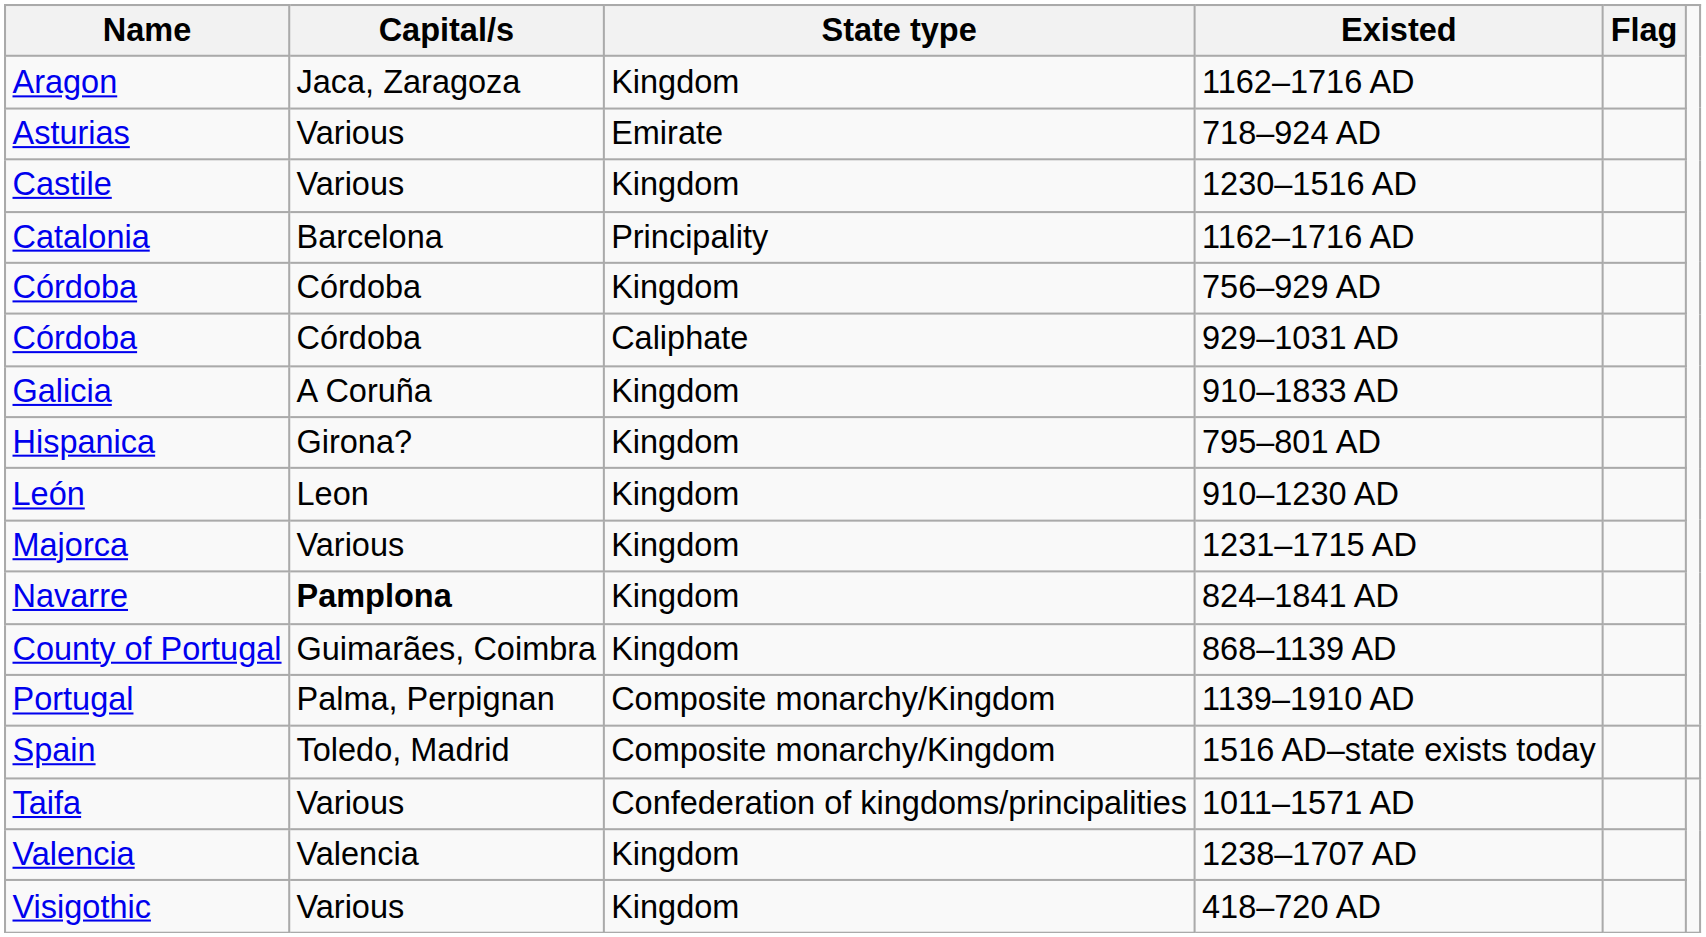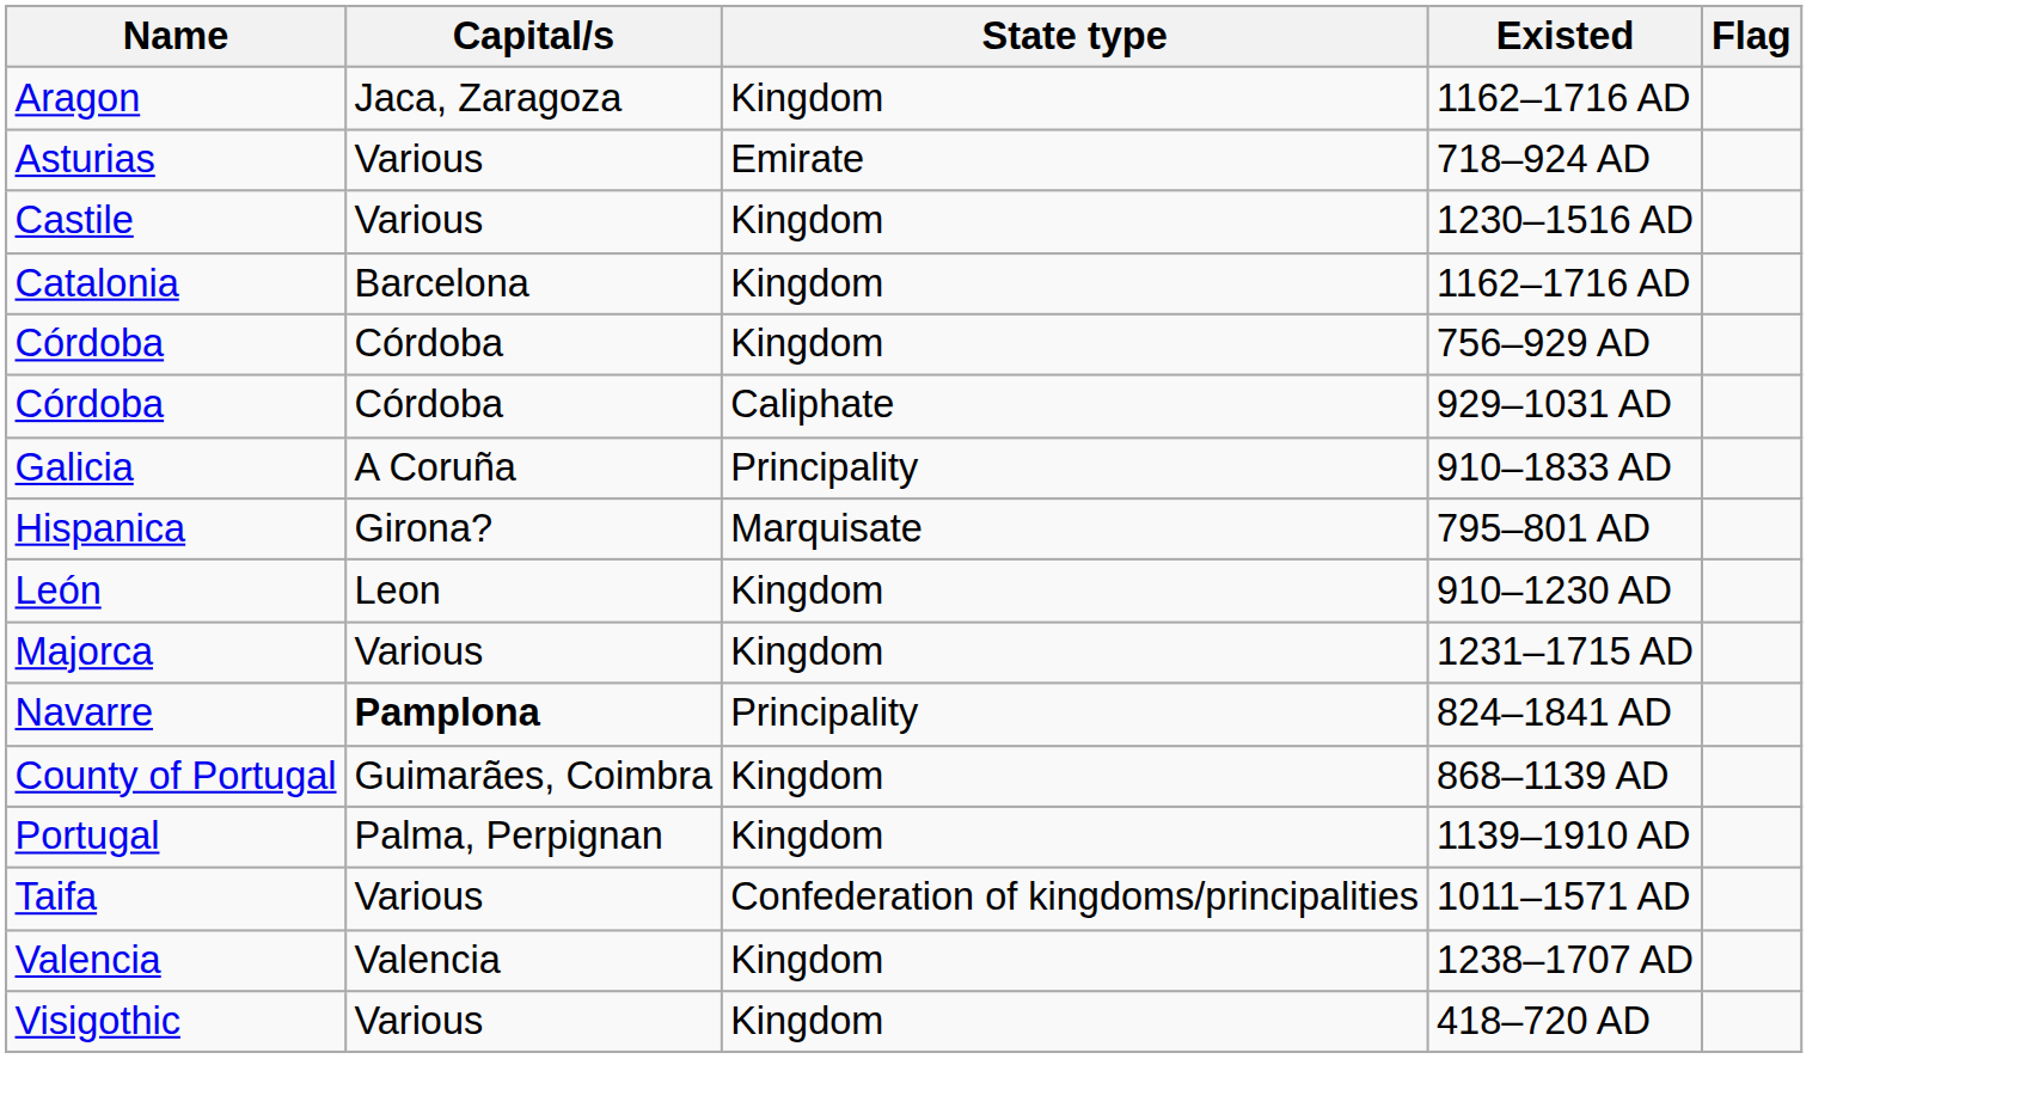Catalonia | State type: Principality -> Kingdom
Galicia | State type: Kingdom -> Principality
Hispanica | State type: Kingdom -> Marquisate
Navarre | State type: Kingdom -> Principality
Portugal | State type: Composite monarchy/Kingdom -> Kingdom
- row: Spain | Toledo, Madrid | Composite monarchy/Kingdom | 1516 AD–state exists today
